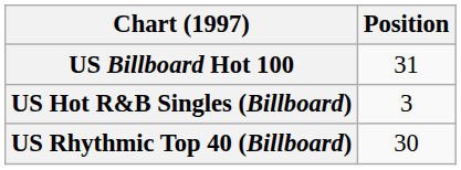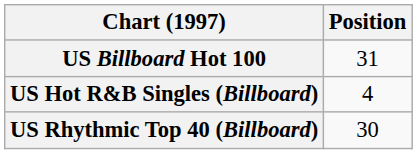US Hot R&B Singles (Billboard) | Position: 3 -> 4
